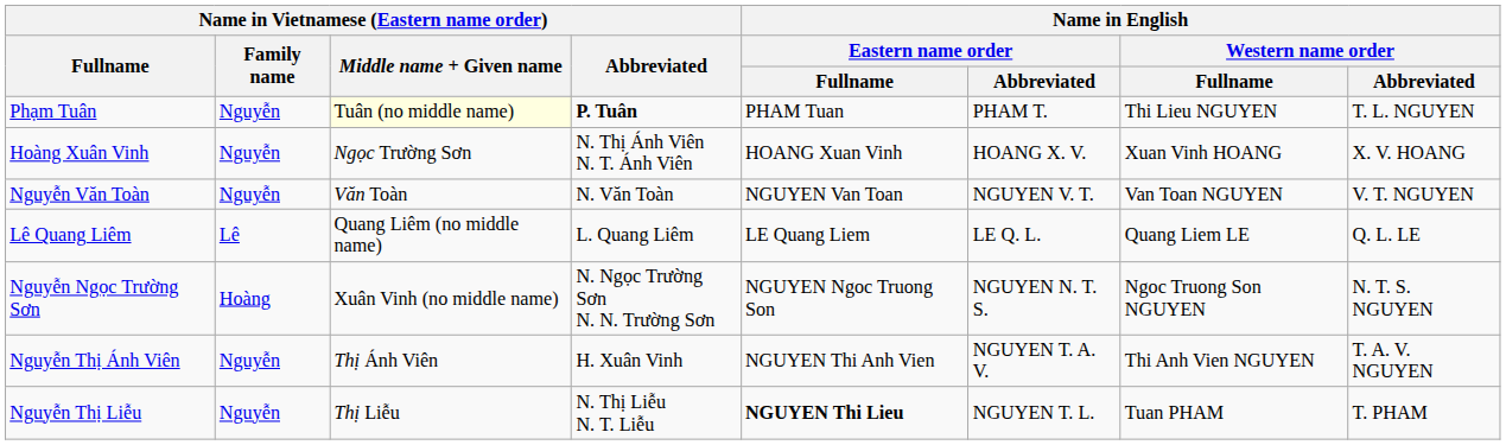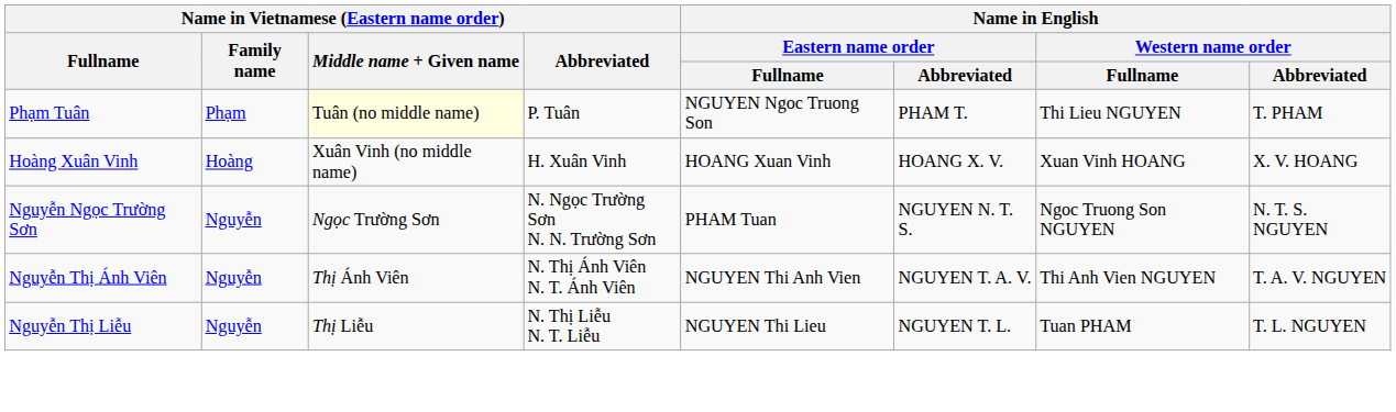Phạm Tuân | Name in Vietnamese (Eastern name order) / Family name: Nguyễn -> Phạm
Phạm Tuân | Name in Vietnamese (Eastern name order) / Abbreviated: bold -> normal
Phạm Tuân | Name in English / Eastern name order / Fullname: PHAM Tuan -> NGUYEN Ngoc Truong Son
Phạm Tuân | Name in English / Western name order / Abbreviated: T. L. NGUYEN -> T. PHAM
Hoàng Xuân Vinh | Name in Vietnamese (Eastern name order) / Family name: Nguyễn -> Hoàng
Hoàng Xuân Vinh | column 3: Ngọc Trường Sơn -> Xuân Vinh (no middle name)
Hoàng Xuân Vinh | Name in Vietnamese (Eastern name order) / Abbreviated: N. Thị Ánh Viên N. T. Ánh Viên -> H. Xuân Vinh
- row: Nguyễn Văn Toàn | Nguyễn | Văn Toàn | N. Văn Toàn | NGUYEN Van Toan | NGUYEN V. T. | Van Toan NGUYEN | V. T. NGUYEN
- row: Lê Quang Liêm | Lê | Quang Liêm (no middle name) | L. Quang Liêm | LE Quang Liem | LE Q. L. | Quang Liem LE | Q. L. LE
Nguyễn Ngọc Trường Sơn | Name in Vietnamese (Eastern name order) / Family name: Hoàng -> Nguyễn
Nguyễn Ngọc Trường Sơn | column 3: Xuân Vinh (no middle name) -> Ngọc Trường Sơn
Nguyễn Ngọc Trường Sơn | Name in English / Eastern name order / Fullname: NGUYEN Ngoc Truong Son -> PHAM Tuan
Nguyễn Thị Ánh Viên | Name in Vietnamese (Eastern name order) / Abbreviated: H. Xuân Vinh -> N. Thị Ánh Viên N. T. Ánh Viên
Nguyễn Thị Liễu | Name in English / Eastern name order / Fullname: bold -> normal
Nguyễn Thị Liễu | Name in English / Western name order / Abbreviated: T. PHAM -> T. L. NGUYEN
